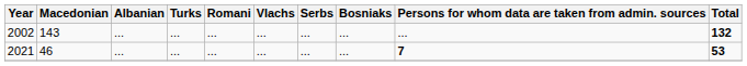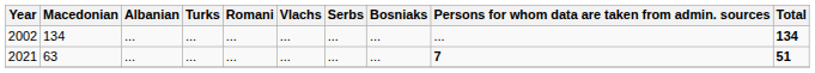2002 | Macedonian: 143 -> 134
2002 | Total: 132 -> 134
2021 | Macedonian: 46 -> 63
2021 | Total: 53 -> 51
